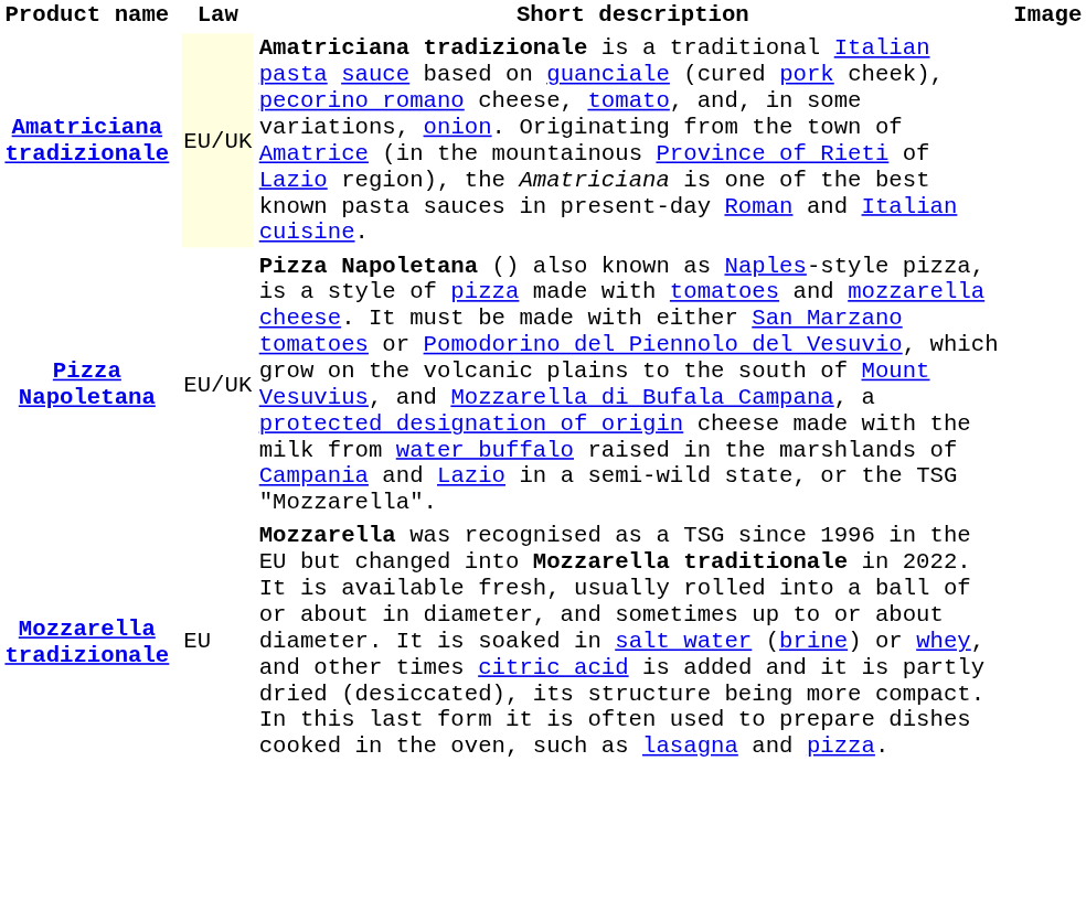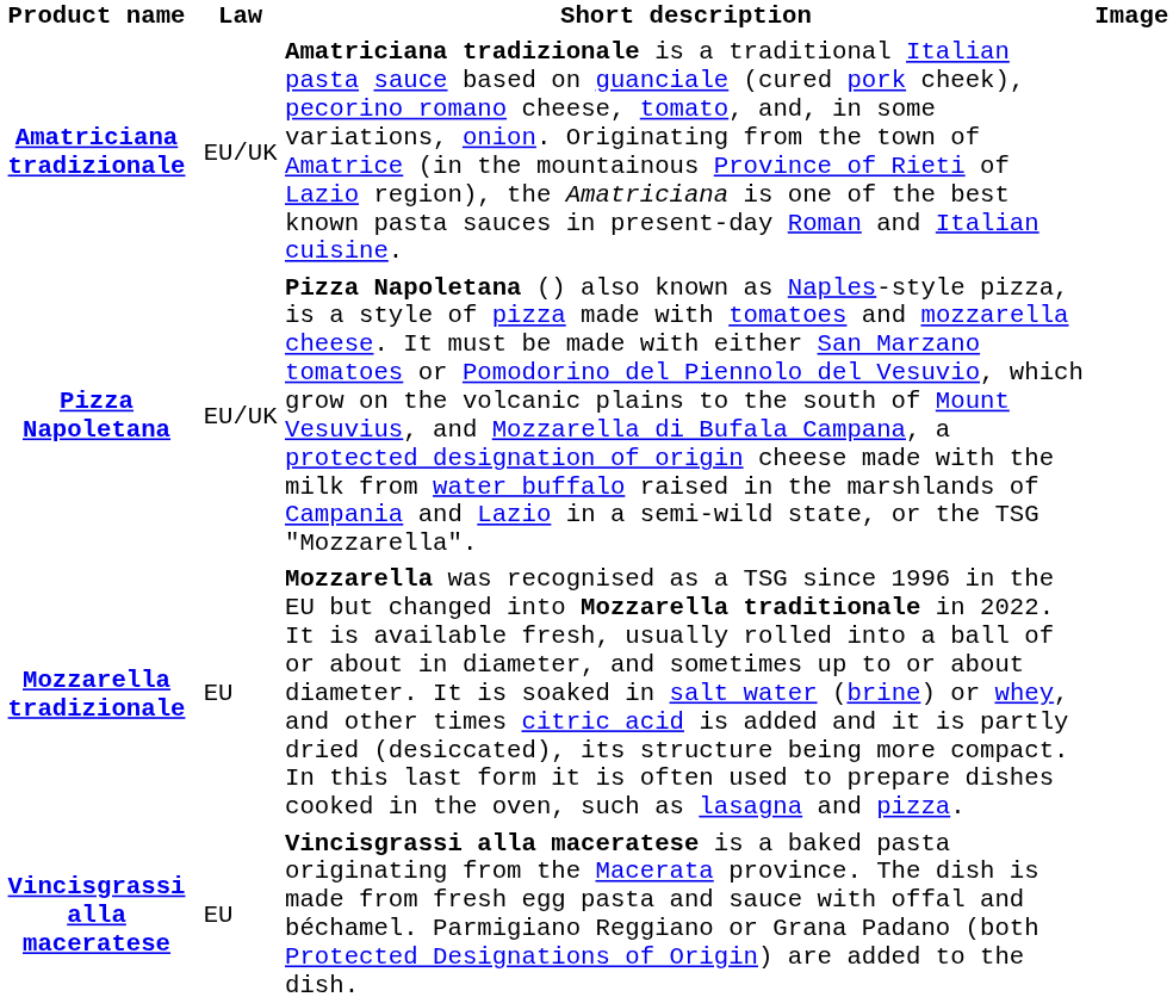Amatriciana tradizionale | Law: lightyellow background -> no background
+ row: Vincisgrassi alla maceratese | EU | Vincisgrassi alla maceratese is a baked pasta originating from the Macerata province. The dish is made from fresh egg pasta and sauce with offal and béchamel. Parmigiano Reggiano or Grana Padano (both Protected Designations of Origin) are added to the dish.
